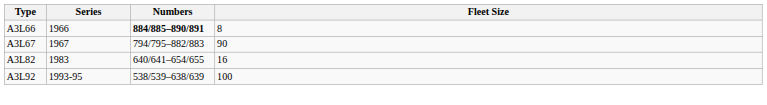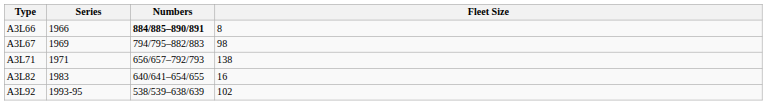A3L67 | Series: 1967 -> 1969
A3L67 | Fleet Size: 90 -> 98
+ row: A3L71 | 1971 | 656/657–792/793 | 138
A3L92 | Fleet Size: 100 -> 102
